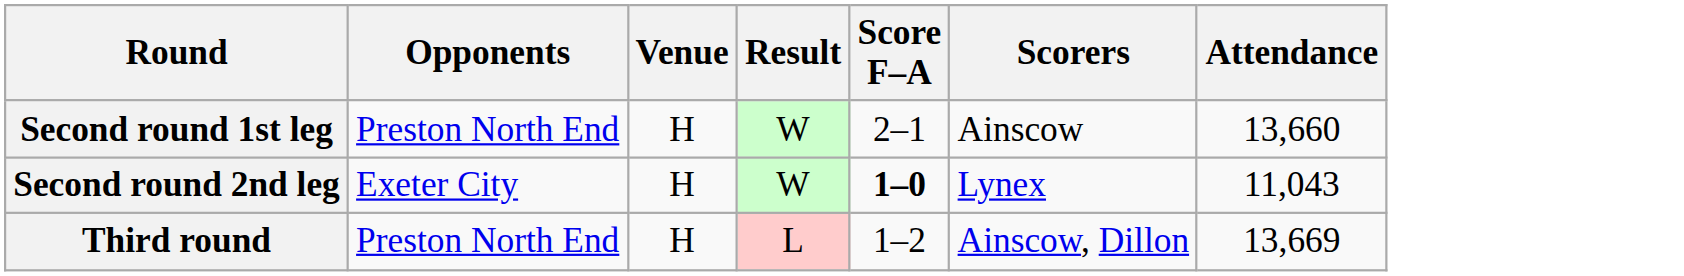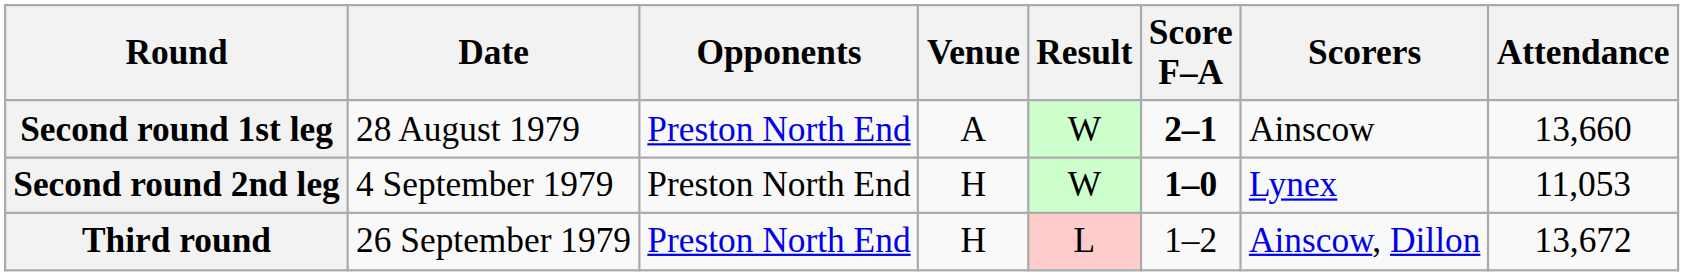+ column: Date | 28 August 1979 | 4 September 1979 | 26 September 1979
Second round 1st leg | Venue: H -> A
Second round 1st leg | Score F–A: normal -> bold
Second round 2nd leg | Opponents: Exeter City -> Preston North End
Second round 2nd leg | Attendance: 11,043 -> 11,053
Third round | Attendance: 13,669 -> 13,672
